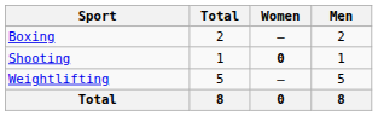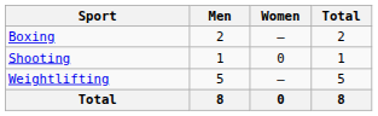columns swapped: Men <-> Total
Shooting | Women: bold -> normal
